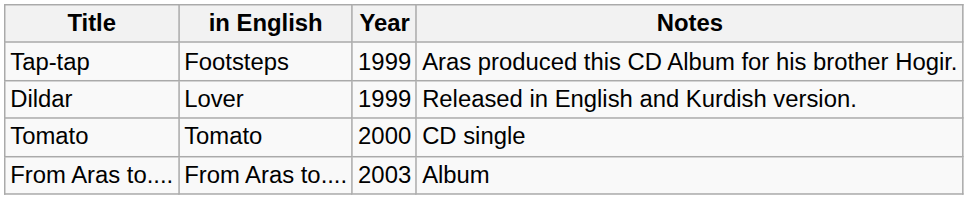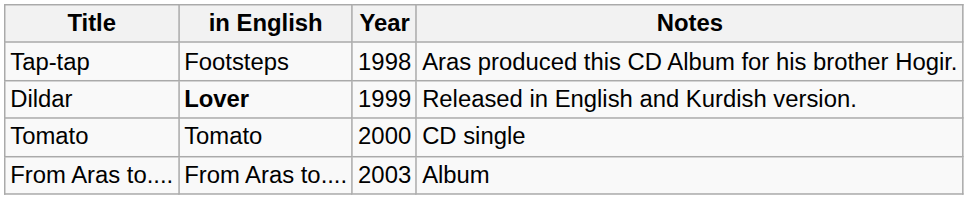Tap-tap | Year: 1999 -> 1998
Dildar | in English: normal -> bold
